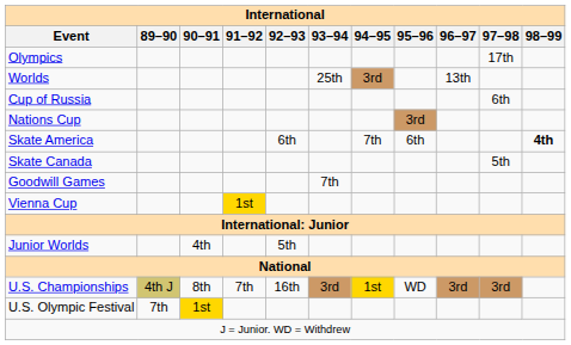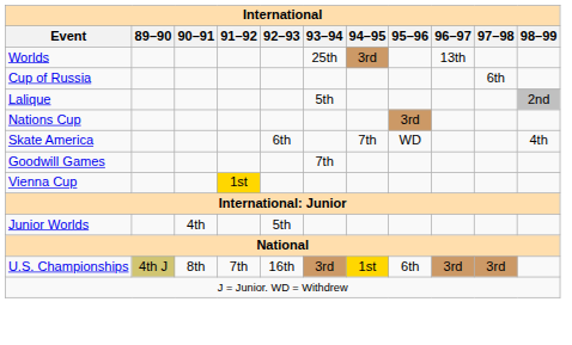- row: Olympics | 17th
+ row: Lalique | 5th | 2nd
Skate America | 95–96: 6th -> WD
Skate America | 98–99: bold -> normal
- row: Skate Canada | 5th
U.S. Championships | 95–96: WD -> 6th
- row: U.S. Olympic Festival | 7th | 1st
